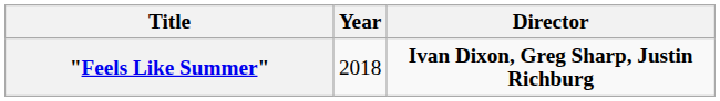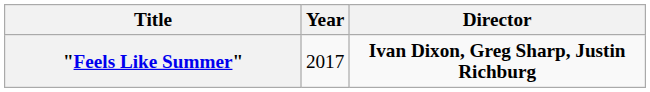"Feels Like Summer" | Year: 2018 -> 2017
